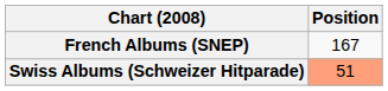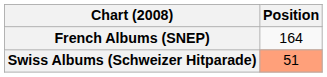French Albums (SNEP) | Position: 167 -> 164
